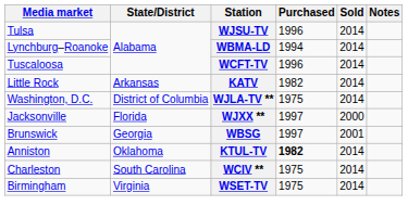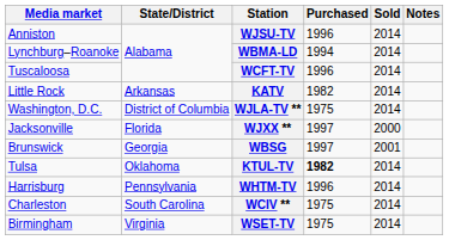WJSU-TV | Media market: Tulsa -> Anniston
KTUL-TV | Media market: Anniston -> Tulsa
+ row: Harrisburg | Pennsylvania | WHTM-TV | 1996 | 2014
